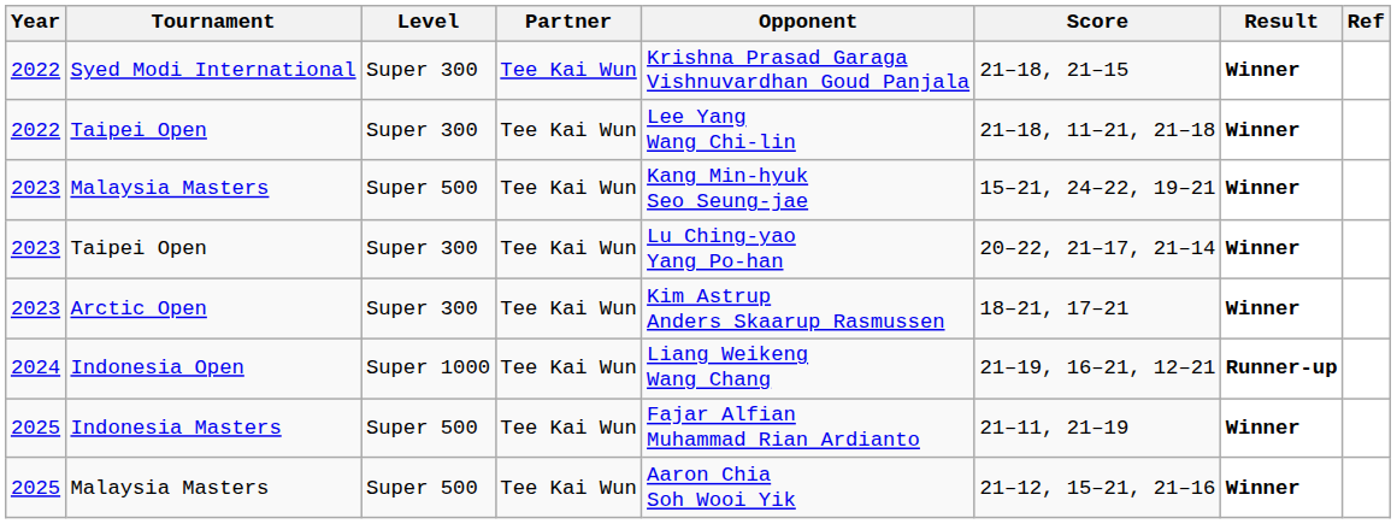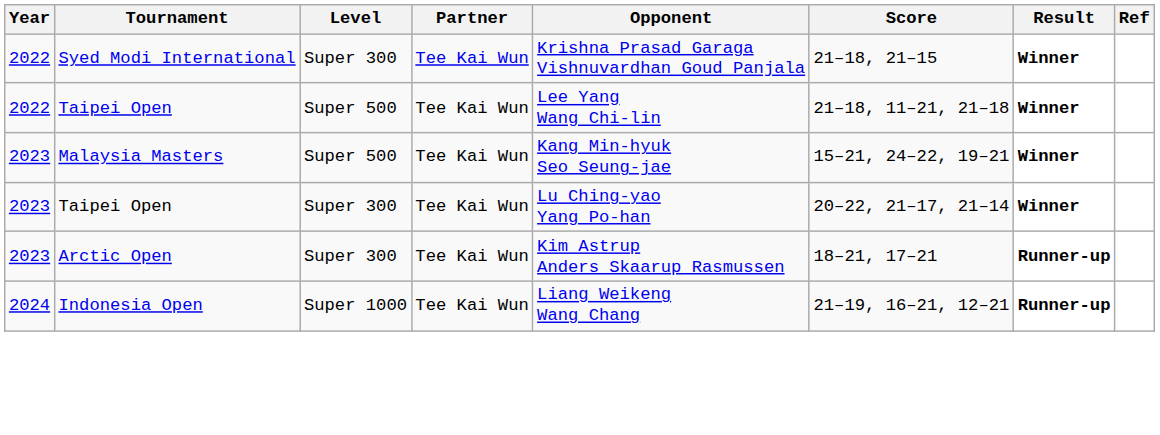2022 / Taipei Open | Level: Super 300 -> Super 500
Arctic Open | Result: Winner -> Runner-up
- row: 2025 | Indonesia Masters | Super 500 | Tee Kai Wun | Fajar Alfian Muhammad Rian Ardianto | 21–11, 21–19 | Winner
- row: 2025 | Malaysia Masters | Super 500 | Tee Kai Wun | Aaron Chia Soh Wooi Yik | 21–12, 15–21, 21–16 | Winner
